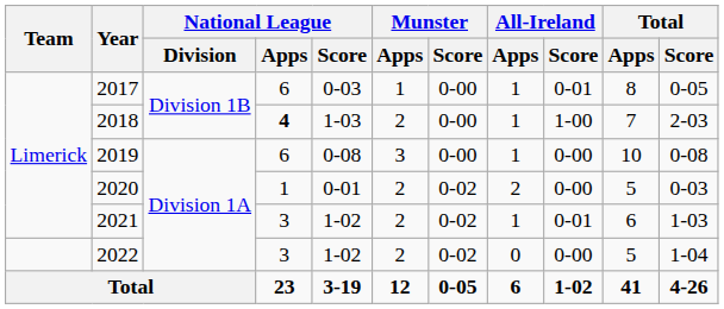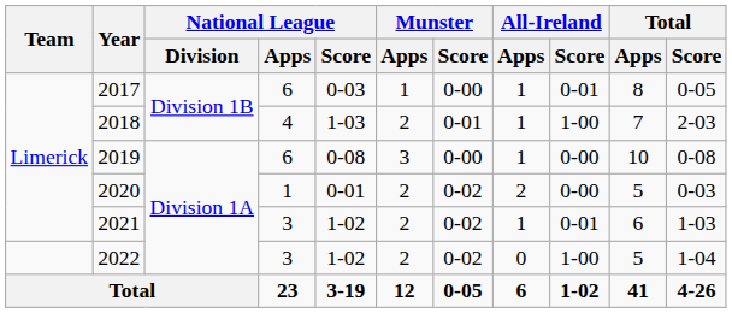2018 | National League / Apps: bold -> normal
2018 | Munster / Score: 0-00 -> 0-01
2022 | All-Ireland / Score: 0-00 -> 1-00
